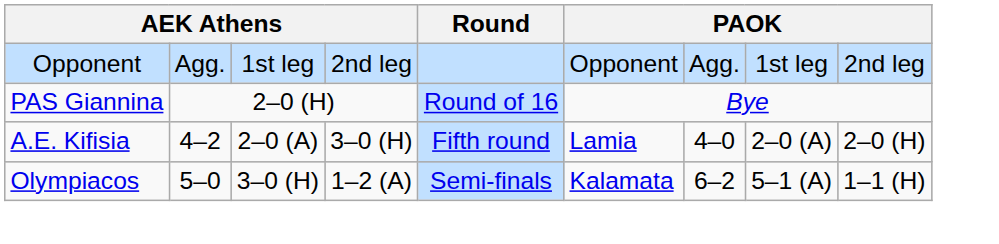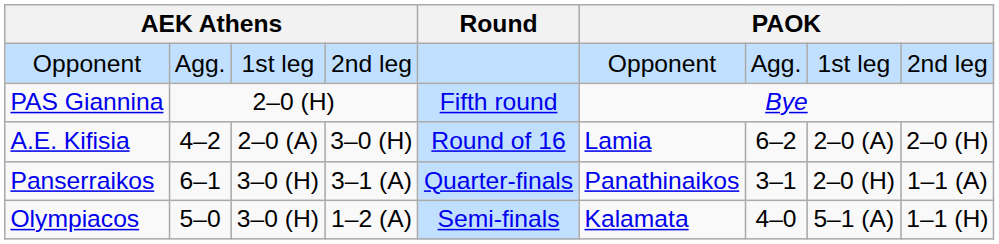PAS Giannina | Round: Round of 16 -> Fifth round
A.E. Kifisia | Round: Fifth round -> Round of 16
A.E. Kifisia | column 7: 4–0 -> 6–2
+ row: Panserraikos | 6–1 | 3–0 (H) | 3–1 (A) | Quarter-finals | Panathinaikos | 3–1 | 2–0 (H) | 1–1 (A)
Olympiacos | column 7: 6–2 -> 4–0
